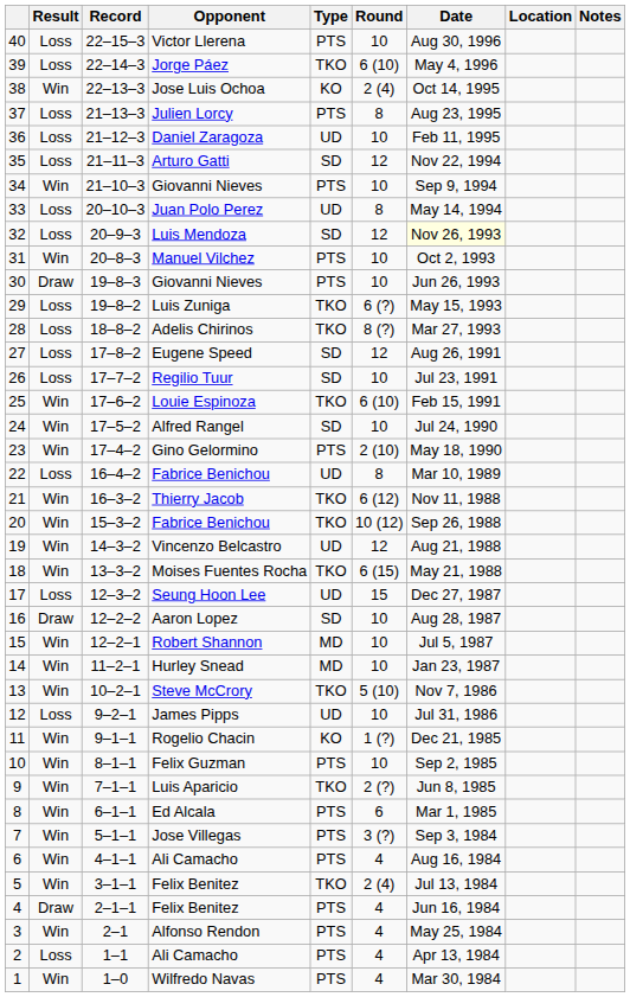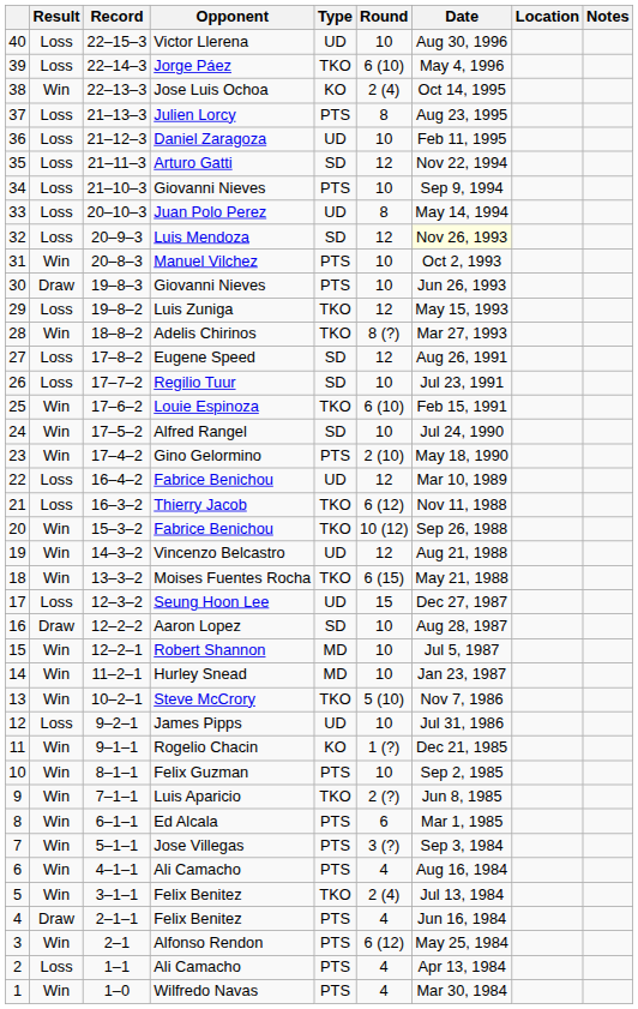Victor Llerena | Type: PTS -> UD
34 / Giovanni Nieves | Result: Win -> Loss
Luis Zuniga | Round: 6 (?) -> 12
Adelis Chirinos | Result: Loss -> Win
22 / Fabrice Benichou | Round: 8 -> 12
Thierry Jacob | Result: Win -> Loss
Alfonso Rendon | Round: 4 -> 6 (12)
